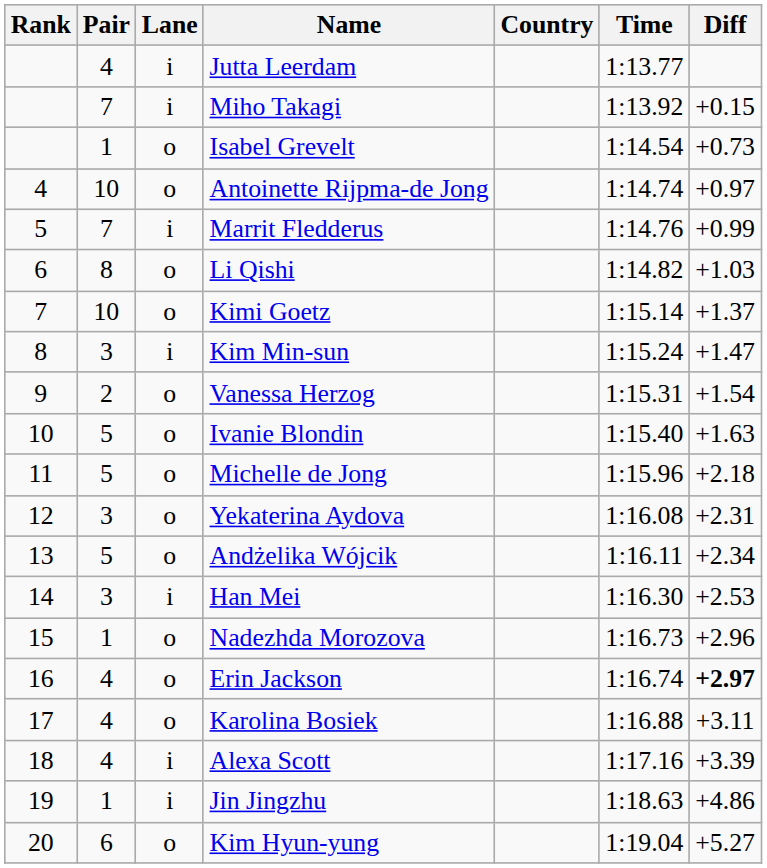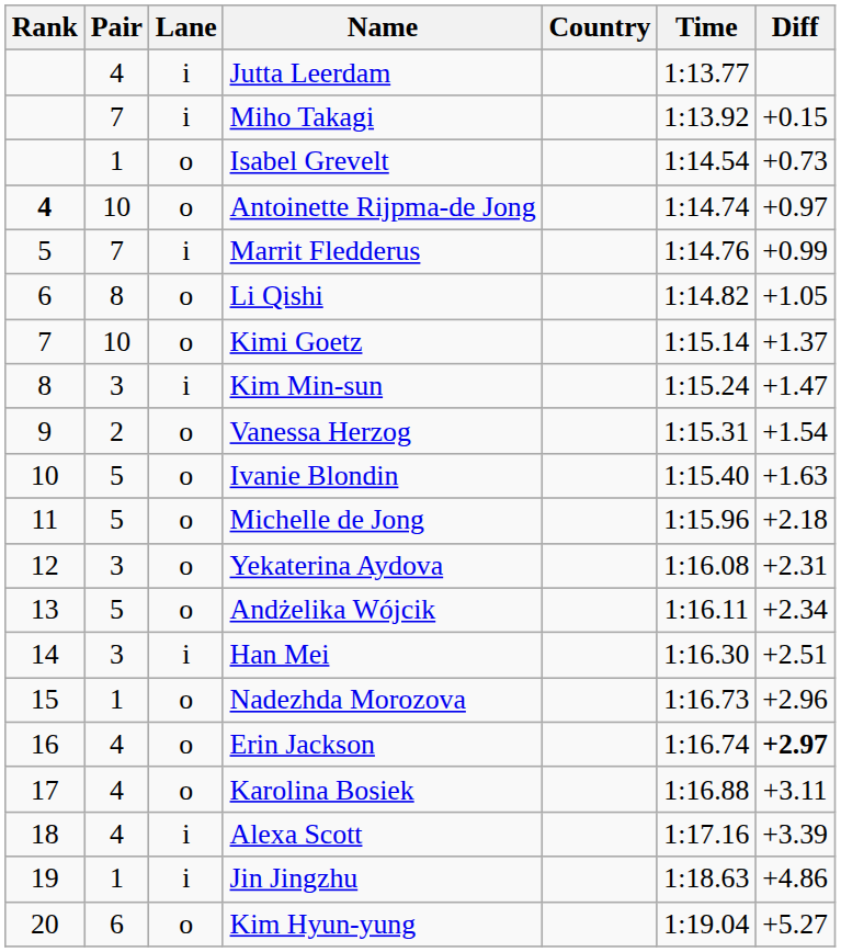Antoinette Rijpma-de Jong | Rank: normal -> bold
Li Qishi | Diff: +1.03 -> +1.05
Han Mei | Diff: +2.53 -> +2.51
